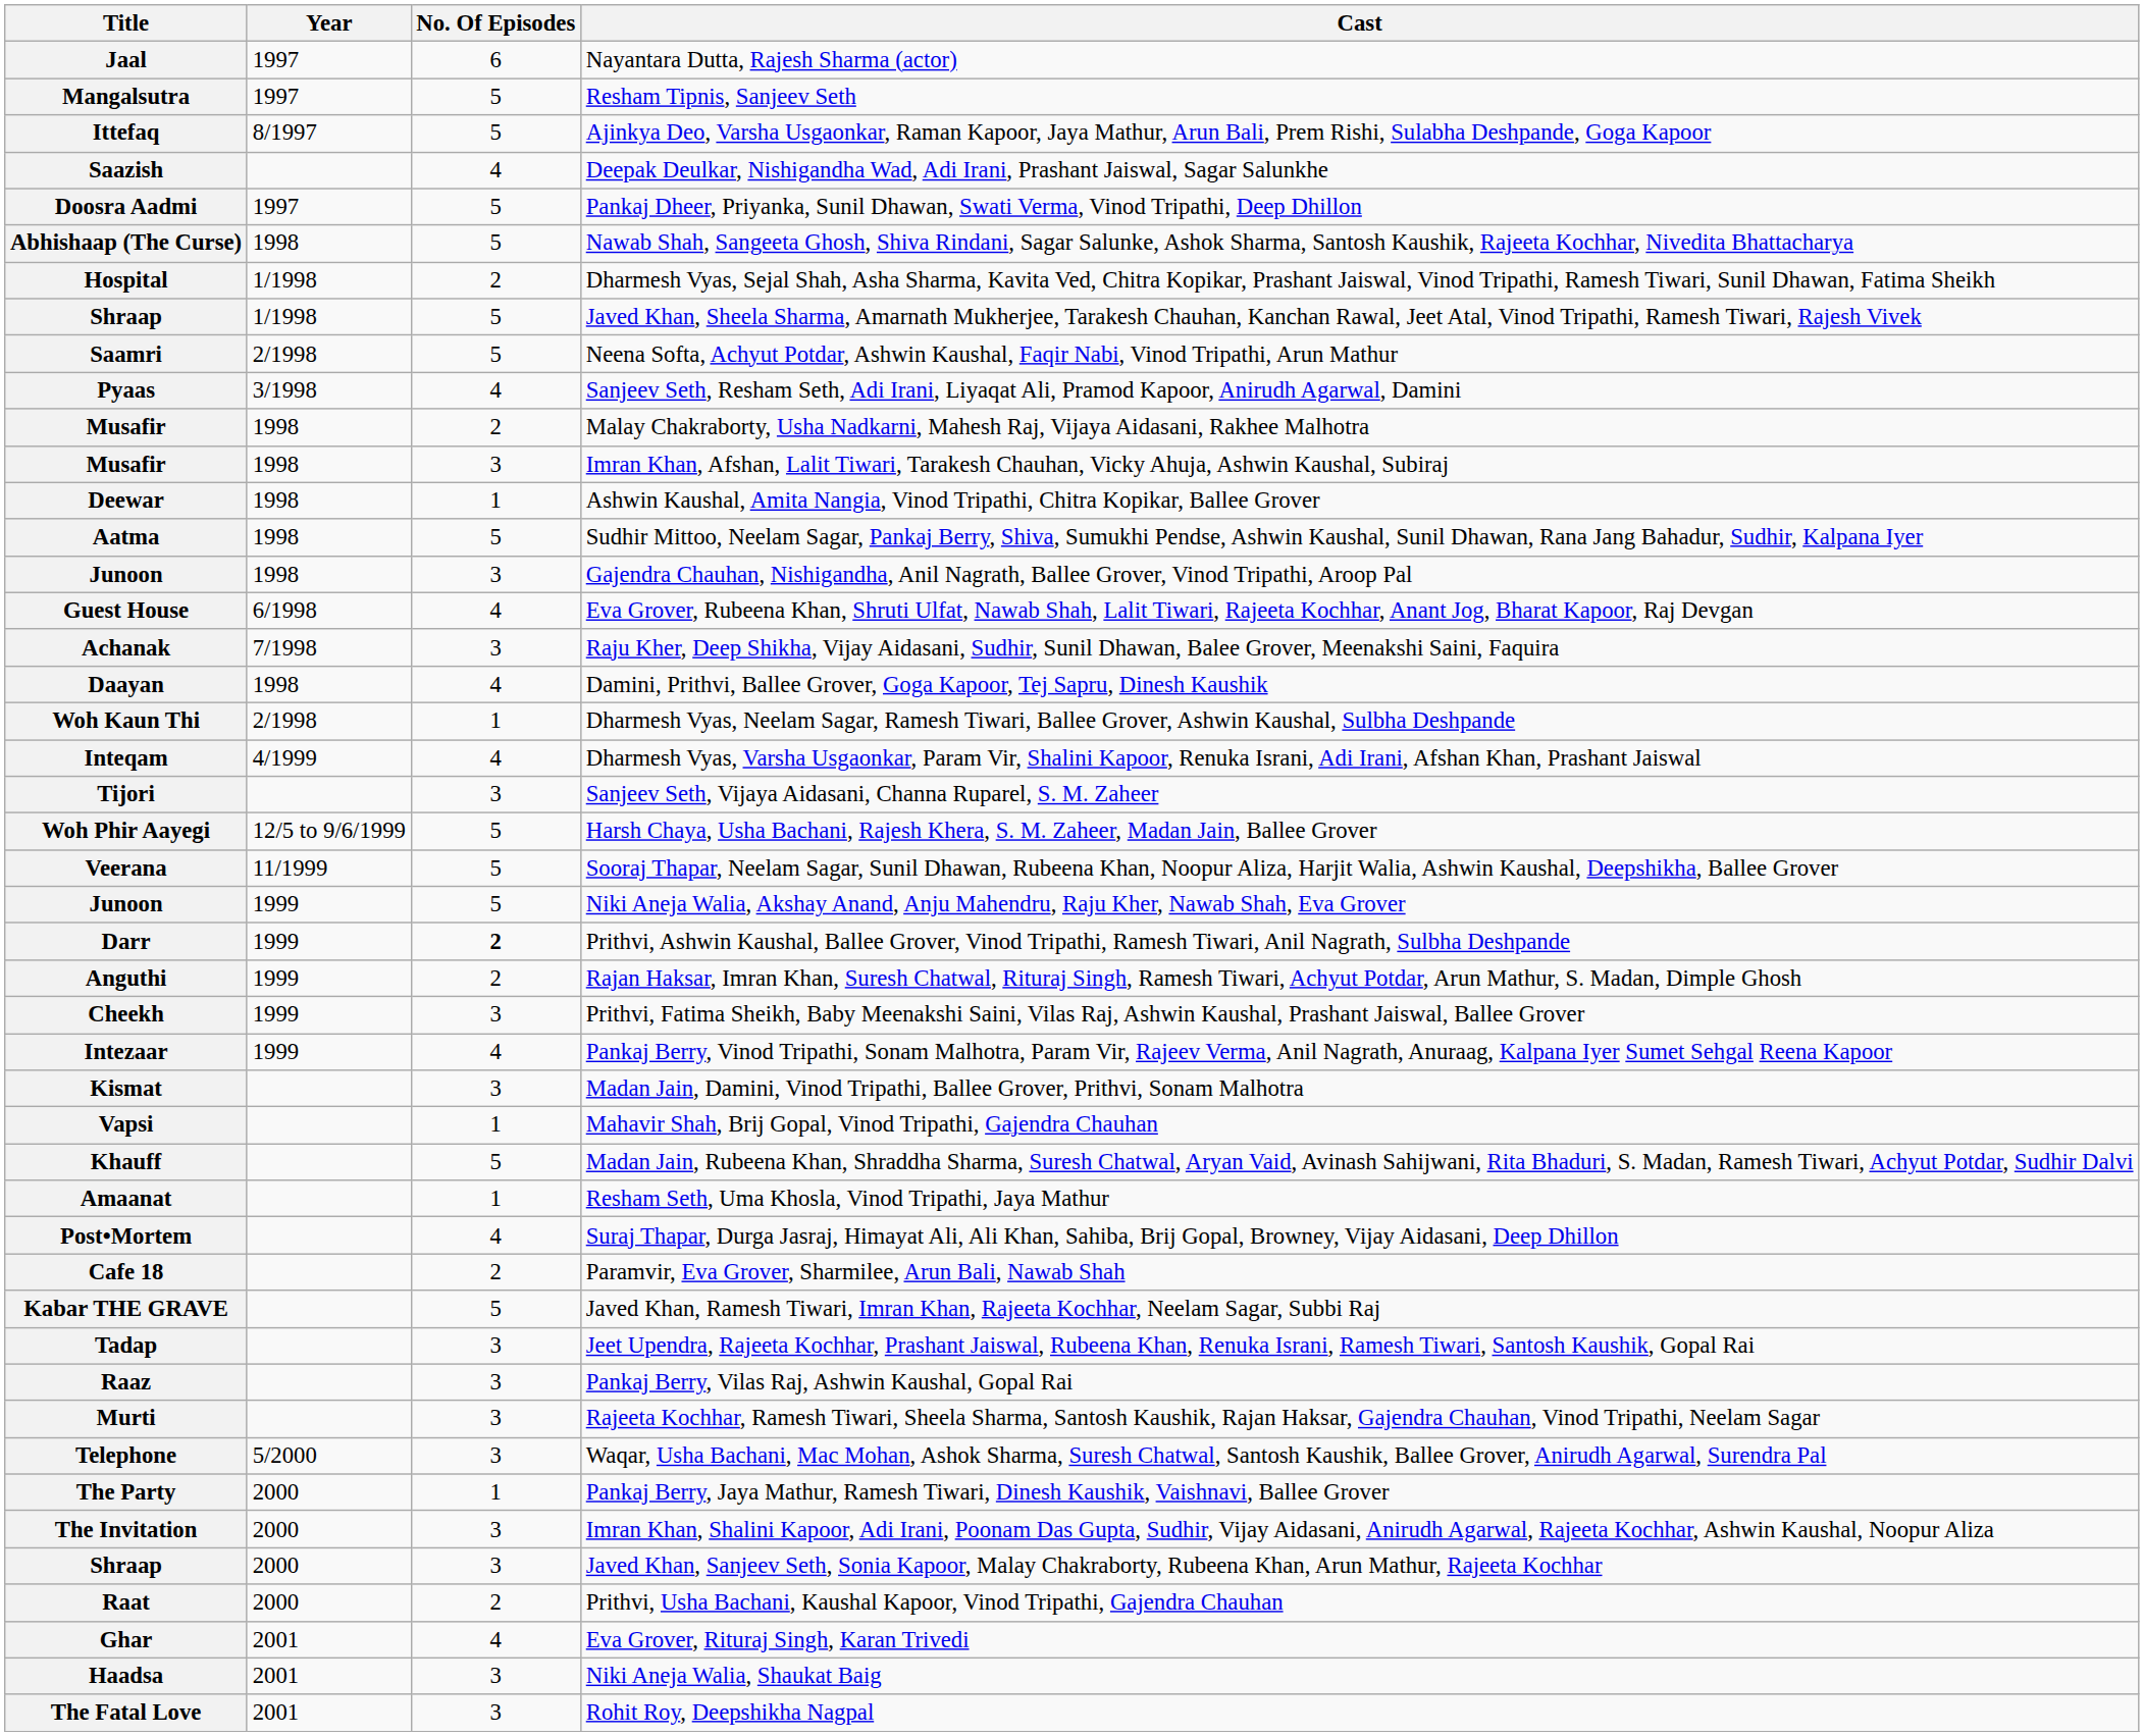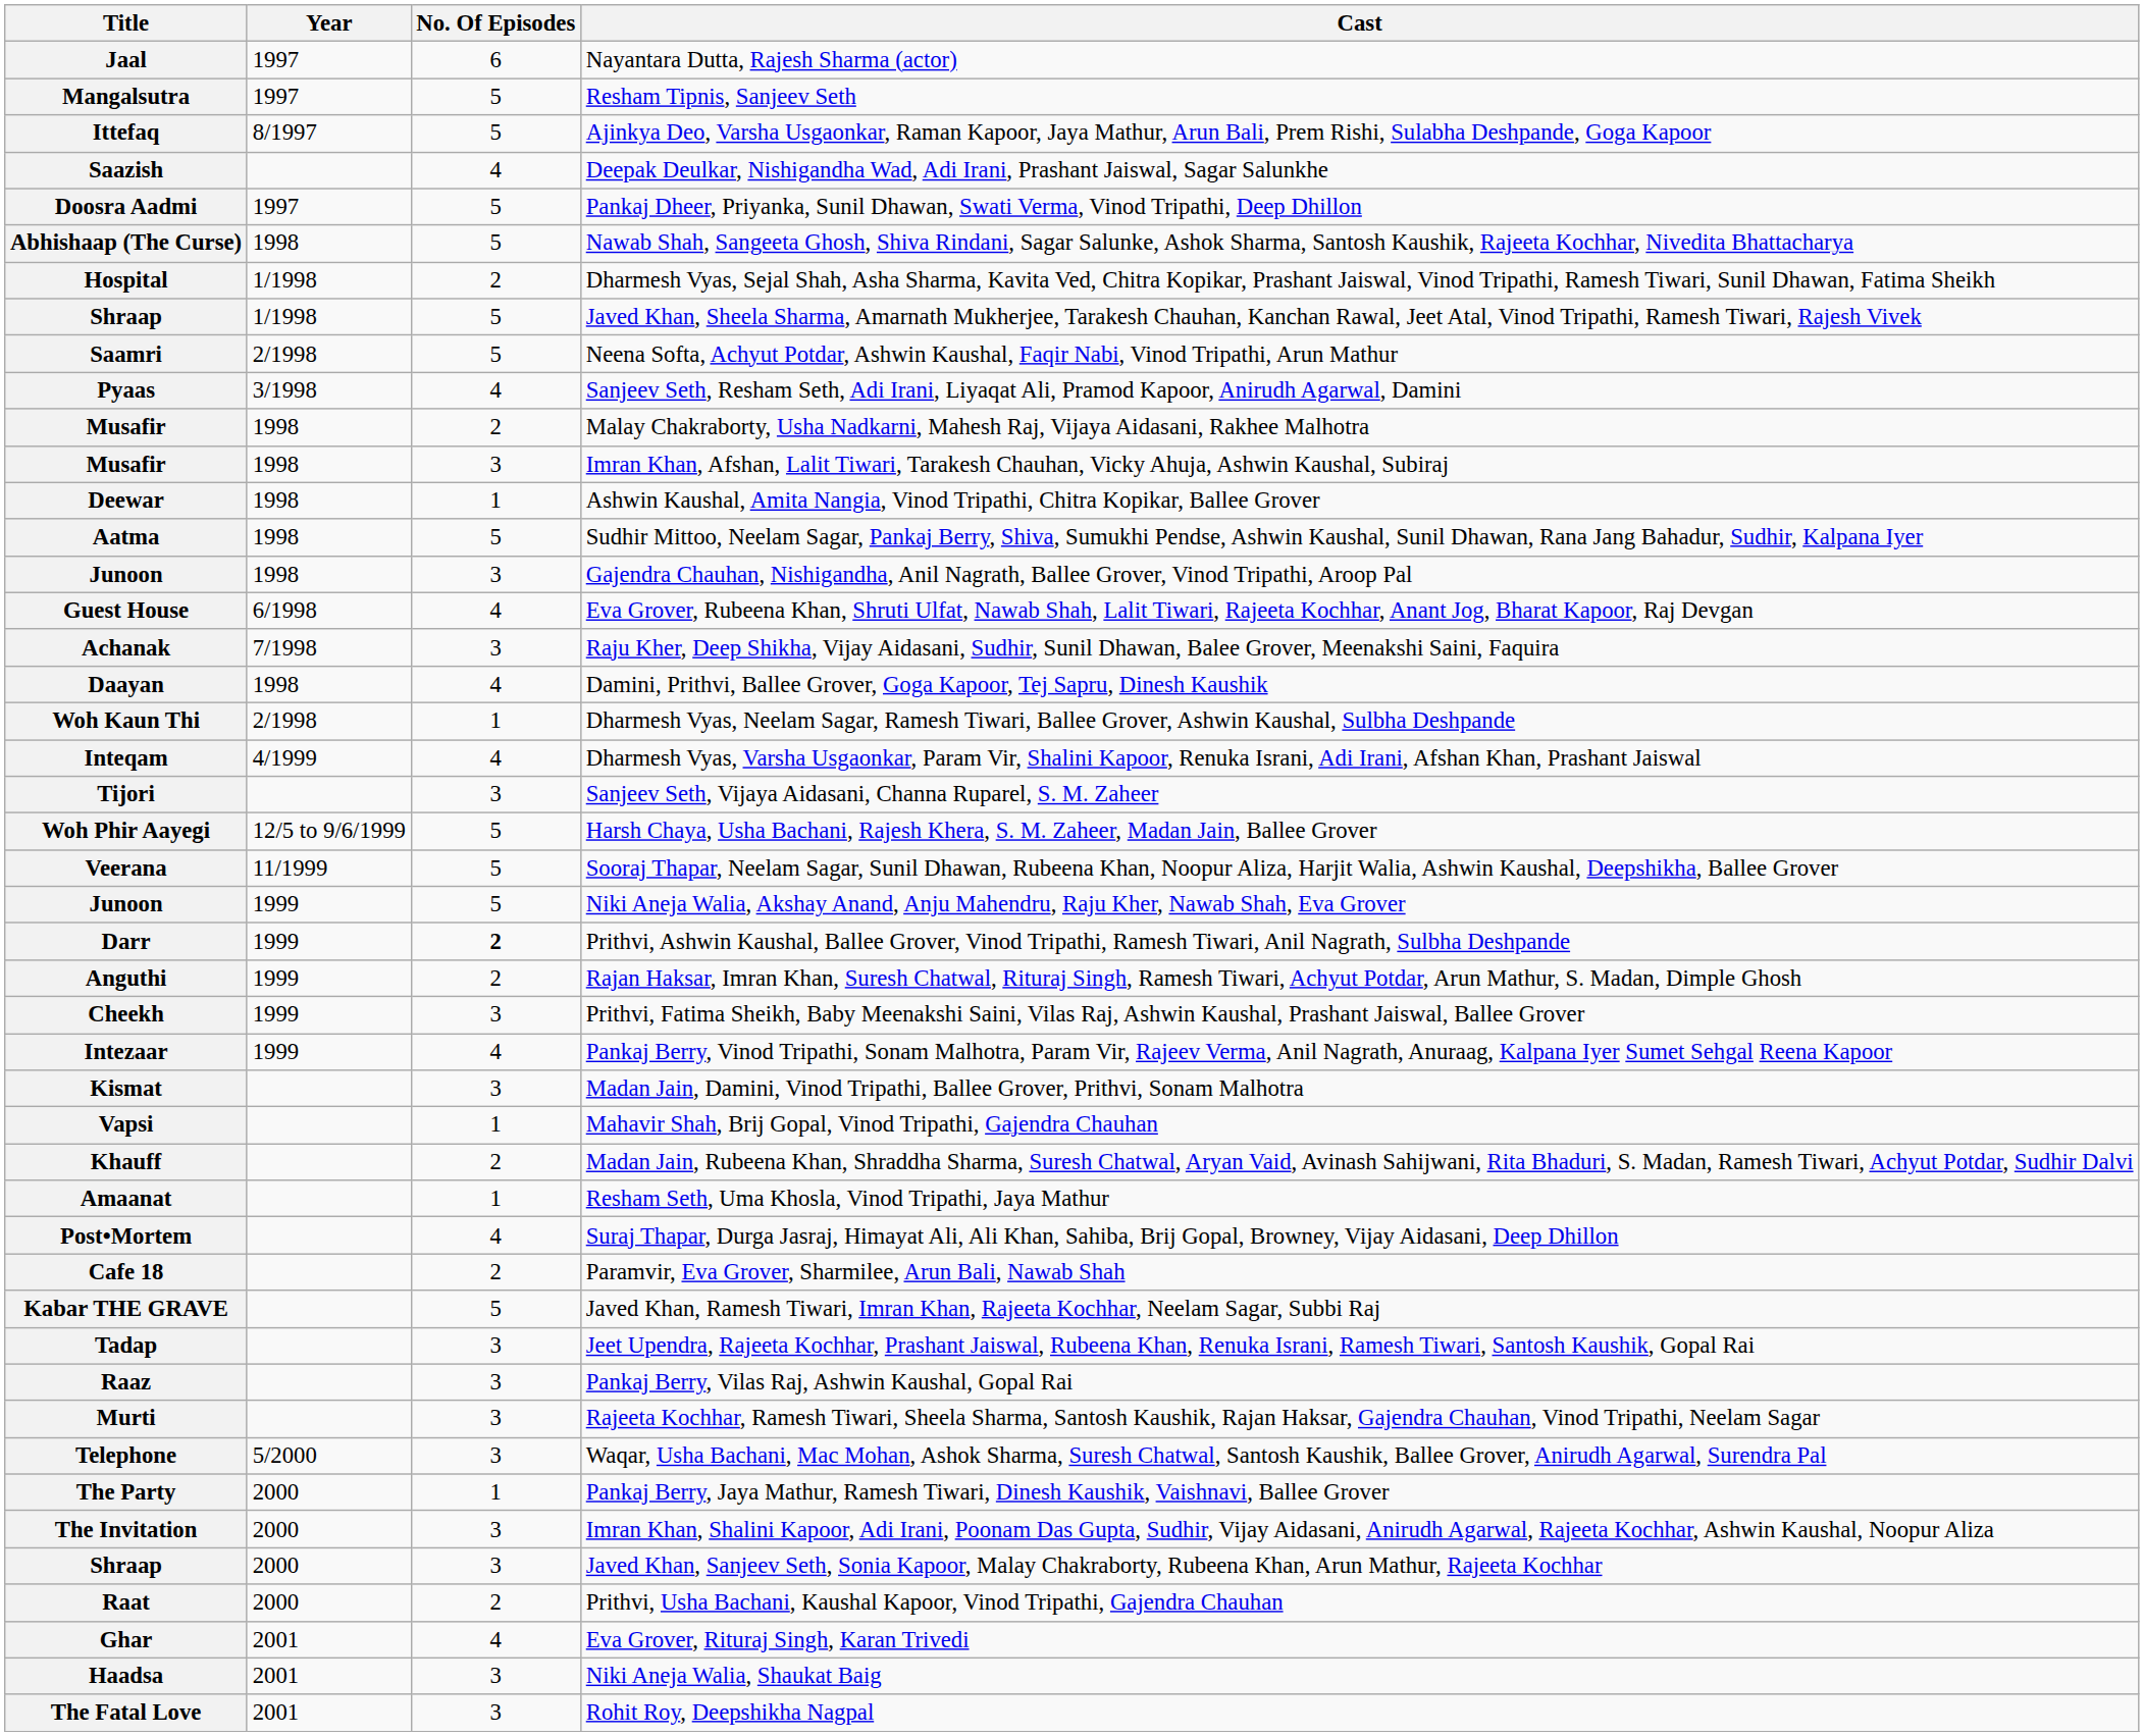Khauff | No. Of Episodes: 5 -> 2
